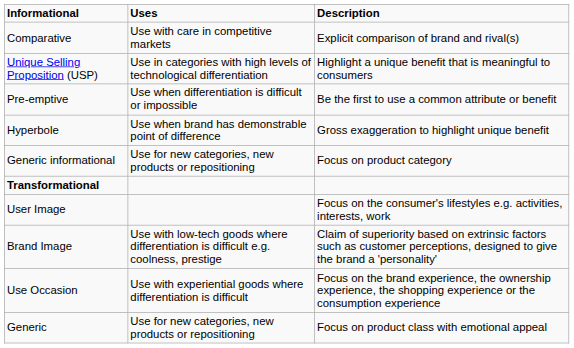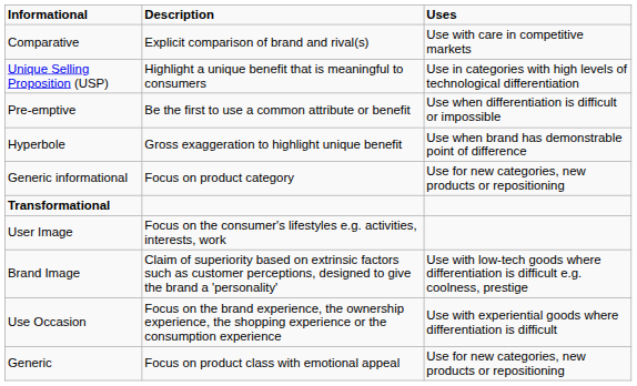columns swapped: Description <-> Uses
